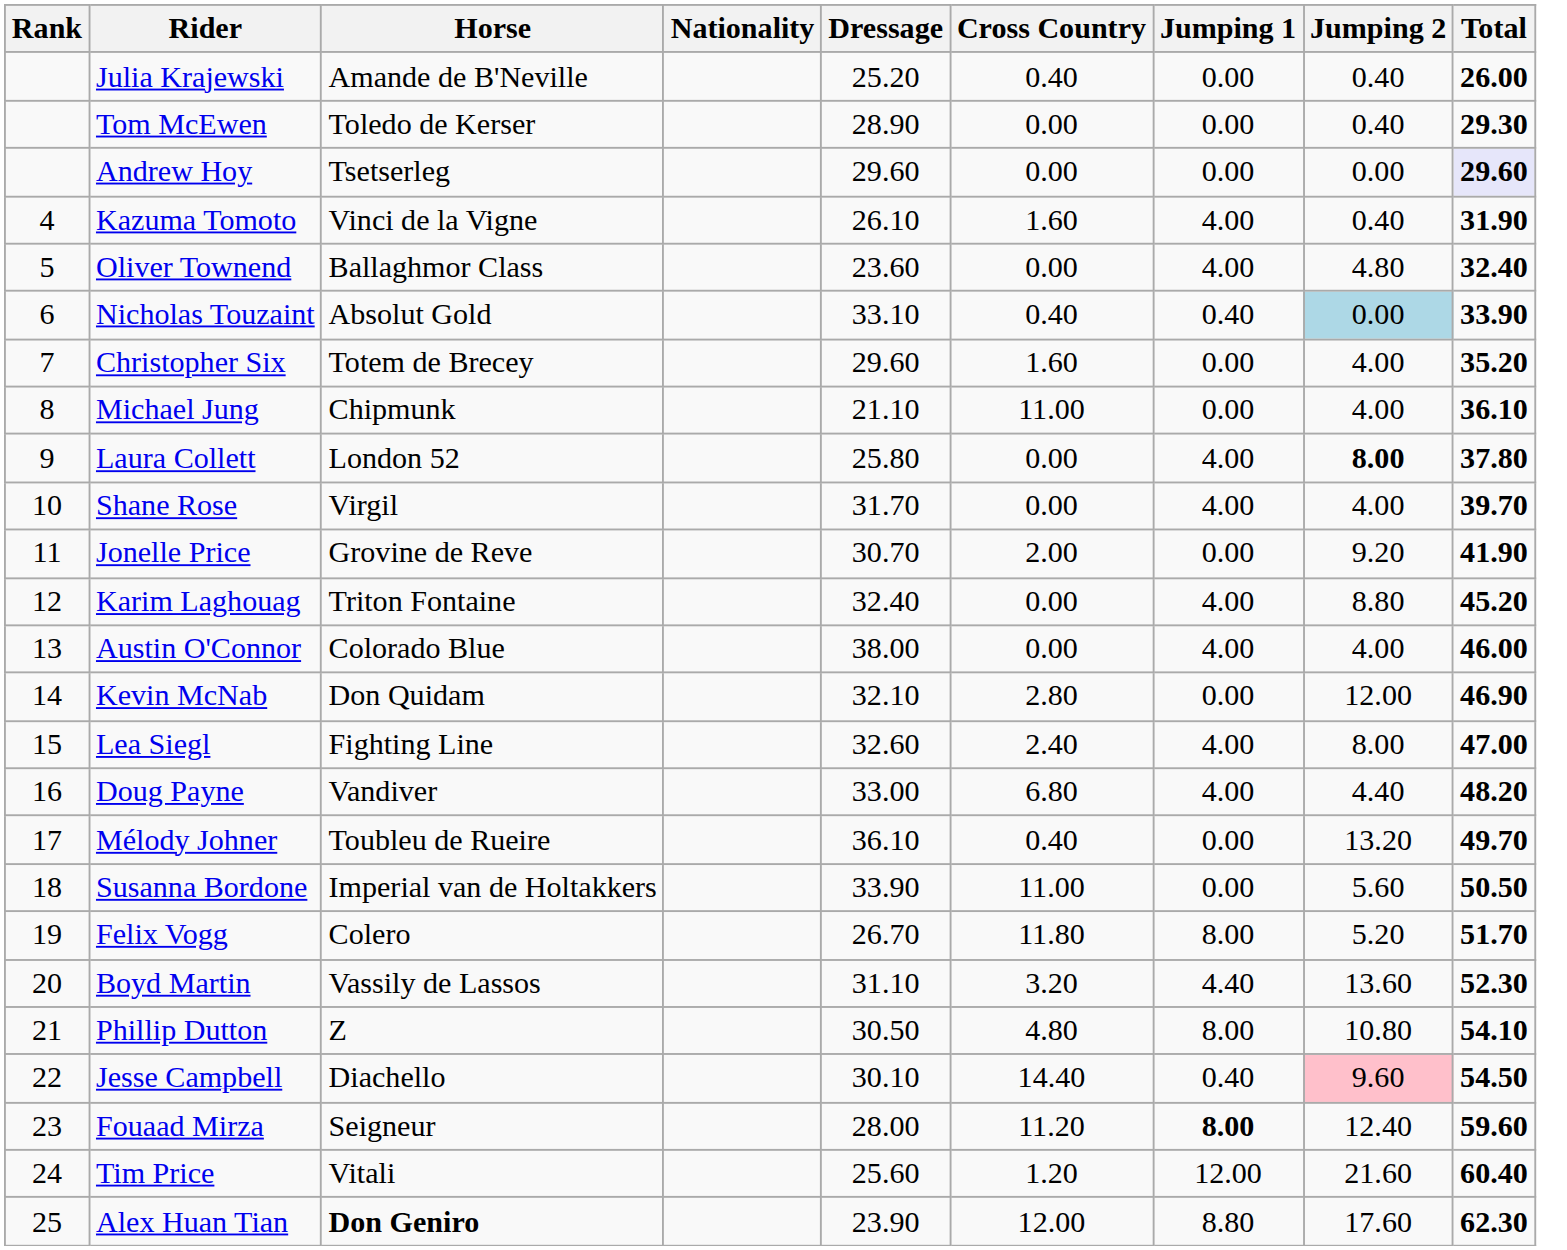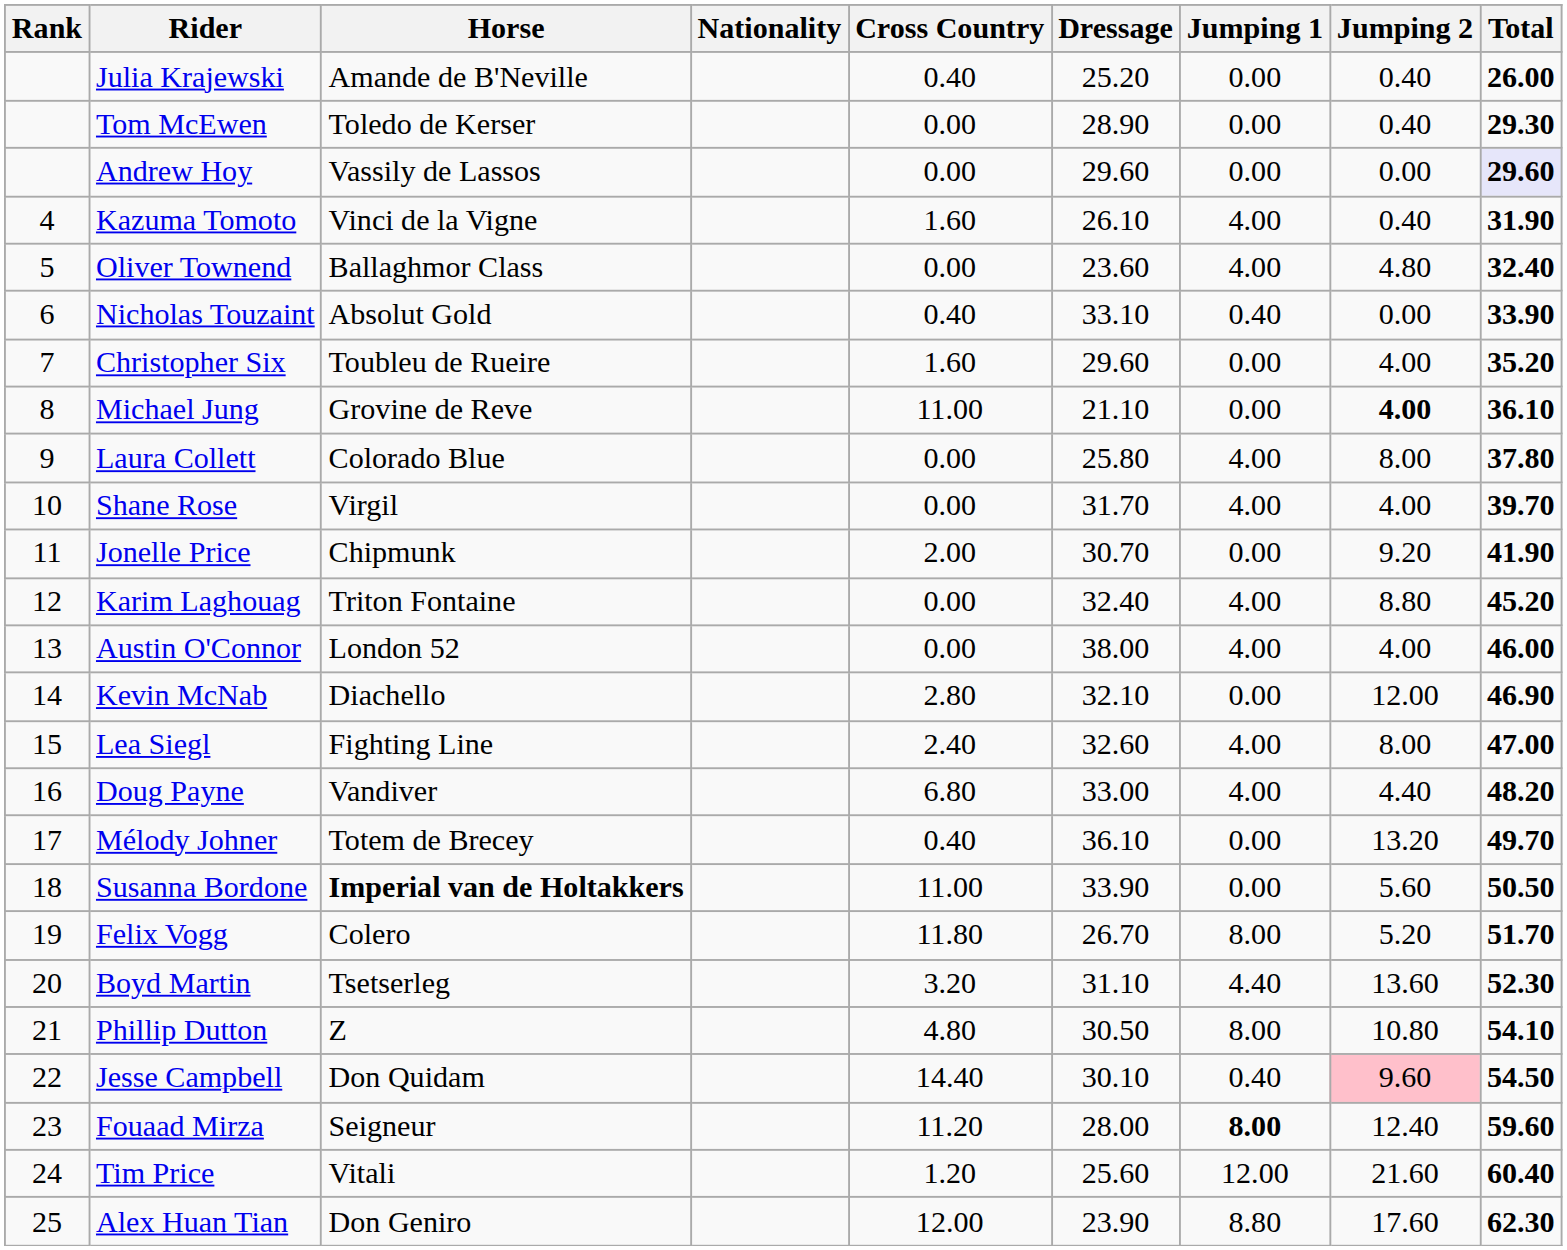columns swapped: Dressage <-> Cross Country
Andrew Hoy | Horse: Tsetserleg -> Vassily de Lassos
Nicholas Touzaint | Jumping 2: lightblue background -> no background
Christopher Six | Horse: Totem de Brecey -> Toubleu de Rueire
Michael Jung | Horse: Chipmunk -> Grovine de Reve
Michael Jung | Jumping 2: normal -> bold
Laura Collett | Horse: London 52 -> Colorado Blue
Laura Collett | Jumping 2: bold -> normal
Jonelle Price | Horse: Grovine de Reve -> Chipmunk
Austin O'Connor | Horse: Colorado Blue -> London 52
Kevin McNab | Horse: Don Quidam -> Diachello
Mélody Johner | Horse: Toubleu de Rueire -> Totem de Brecey
Susanna Bordone | Horse: normal -> bold
Boyd Martin | Horse: Vassily de Lassos -> Tsetserleg
Jesse Campbell | Horse: Diachello -> Don Quidam
Alex Huan Tian | Horse: bold -> normal
